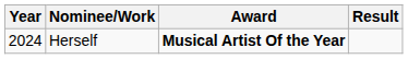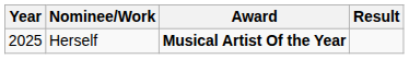Herself | Year: 2024 -> 2025
